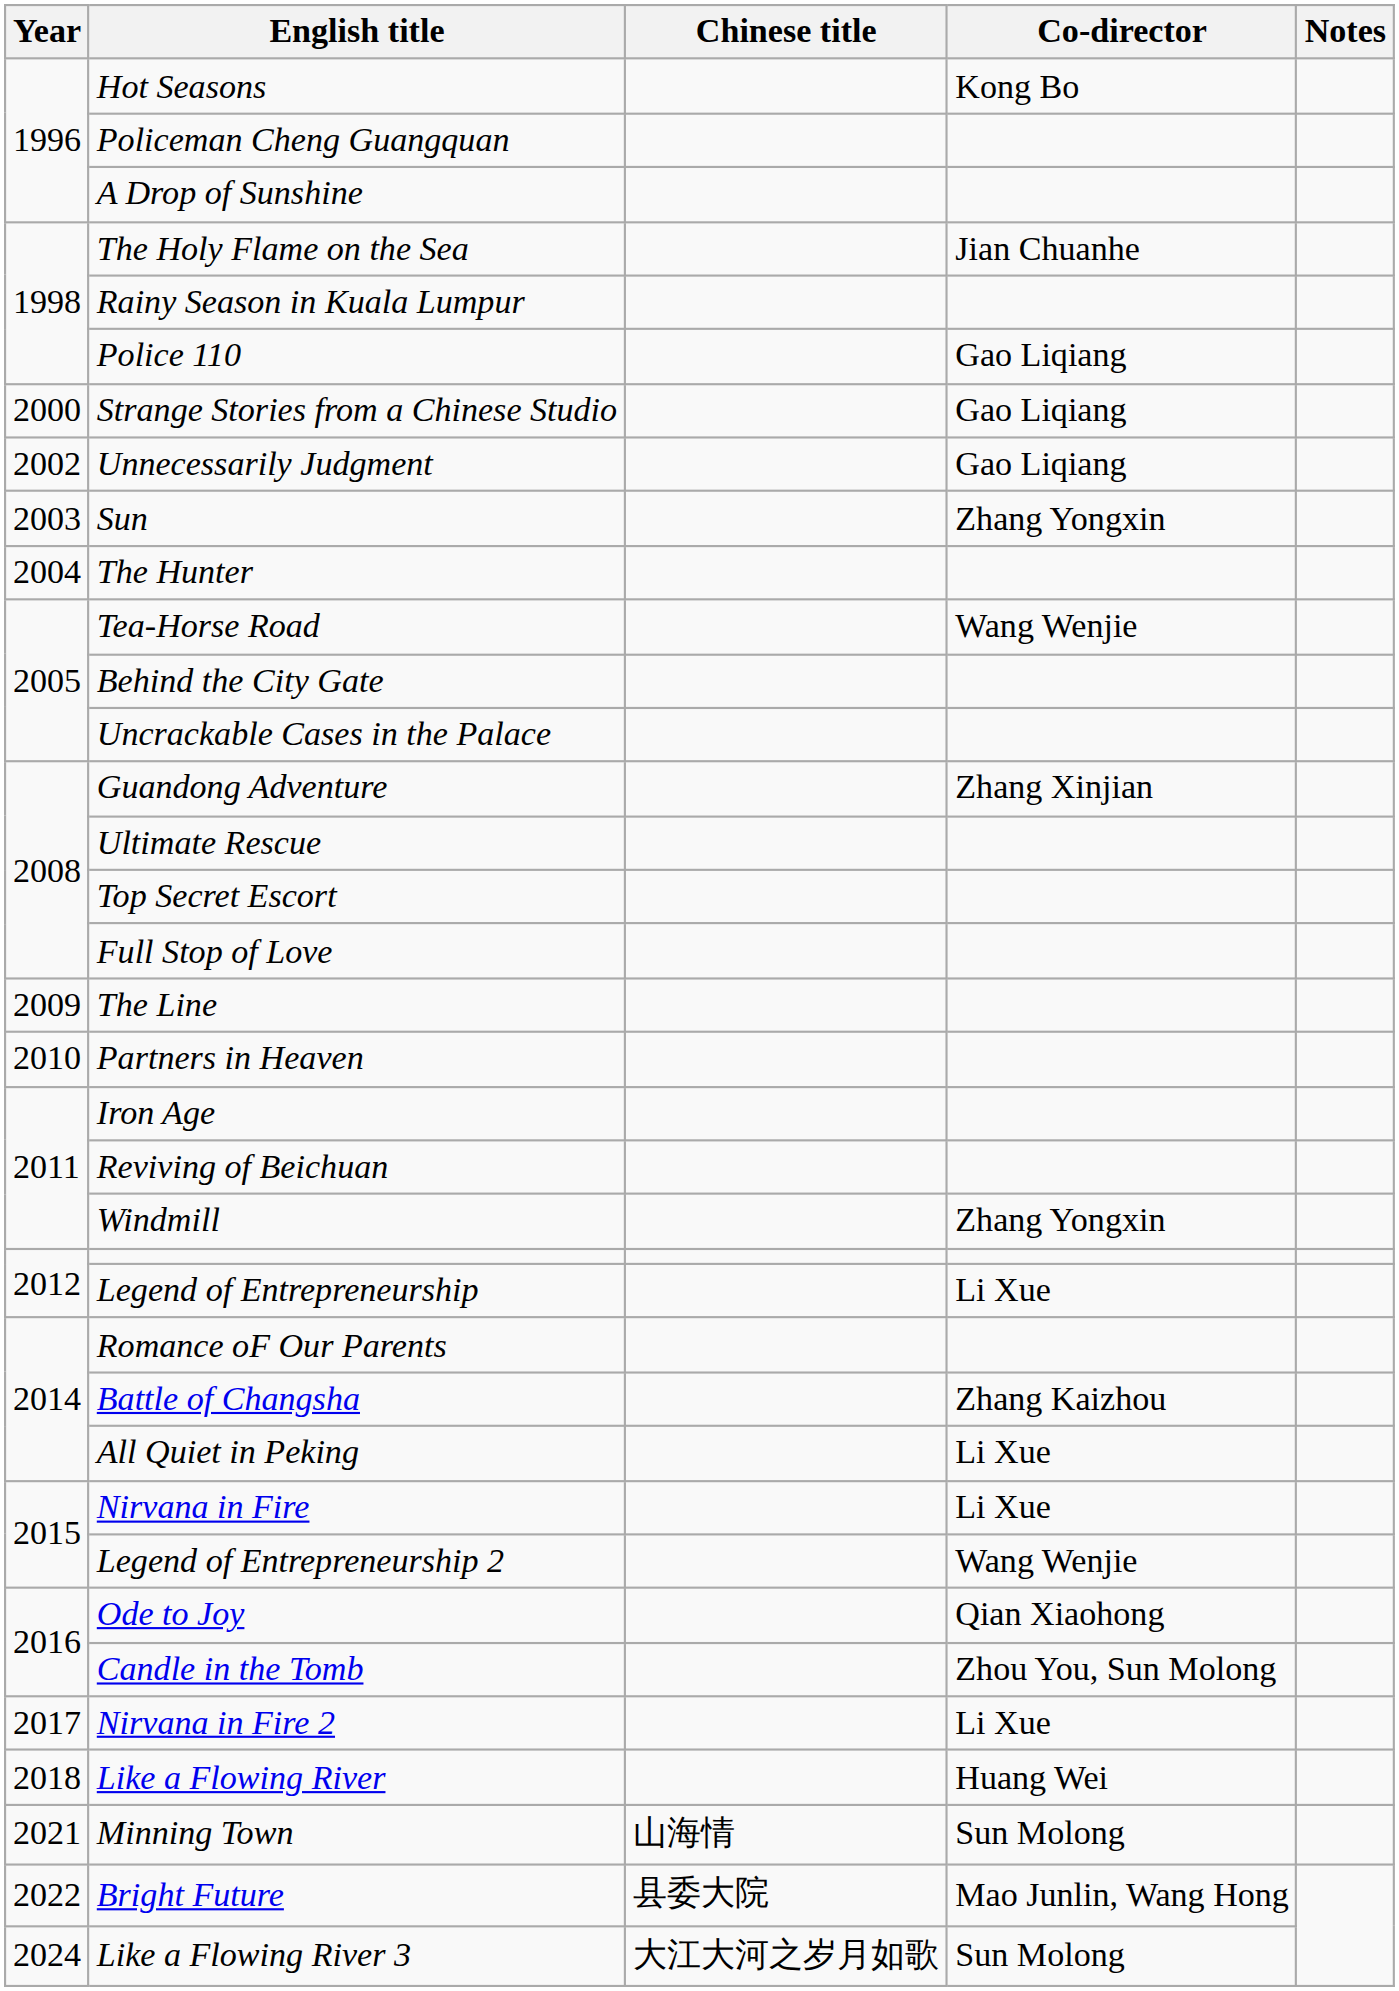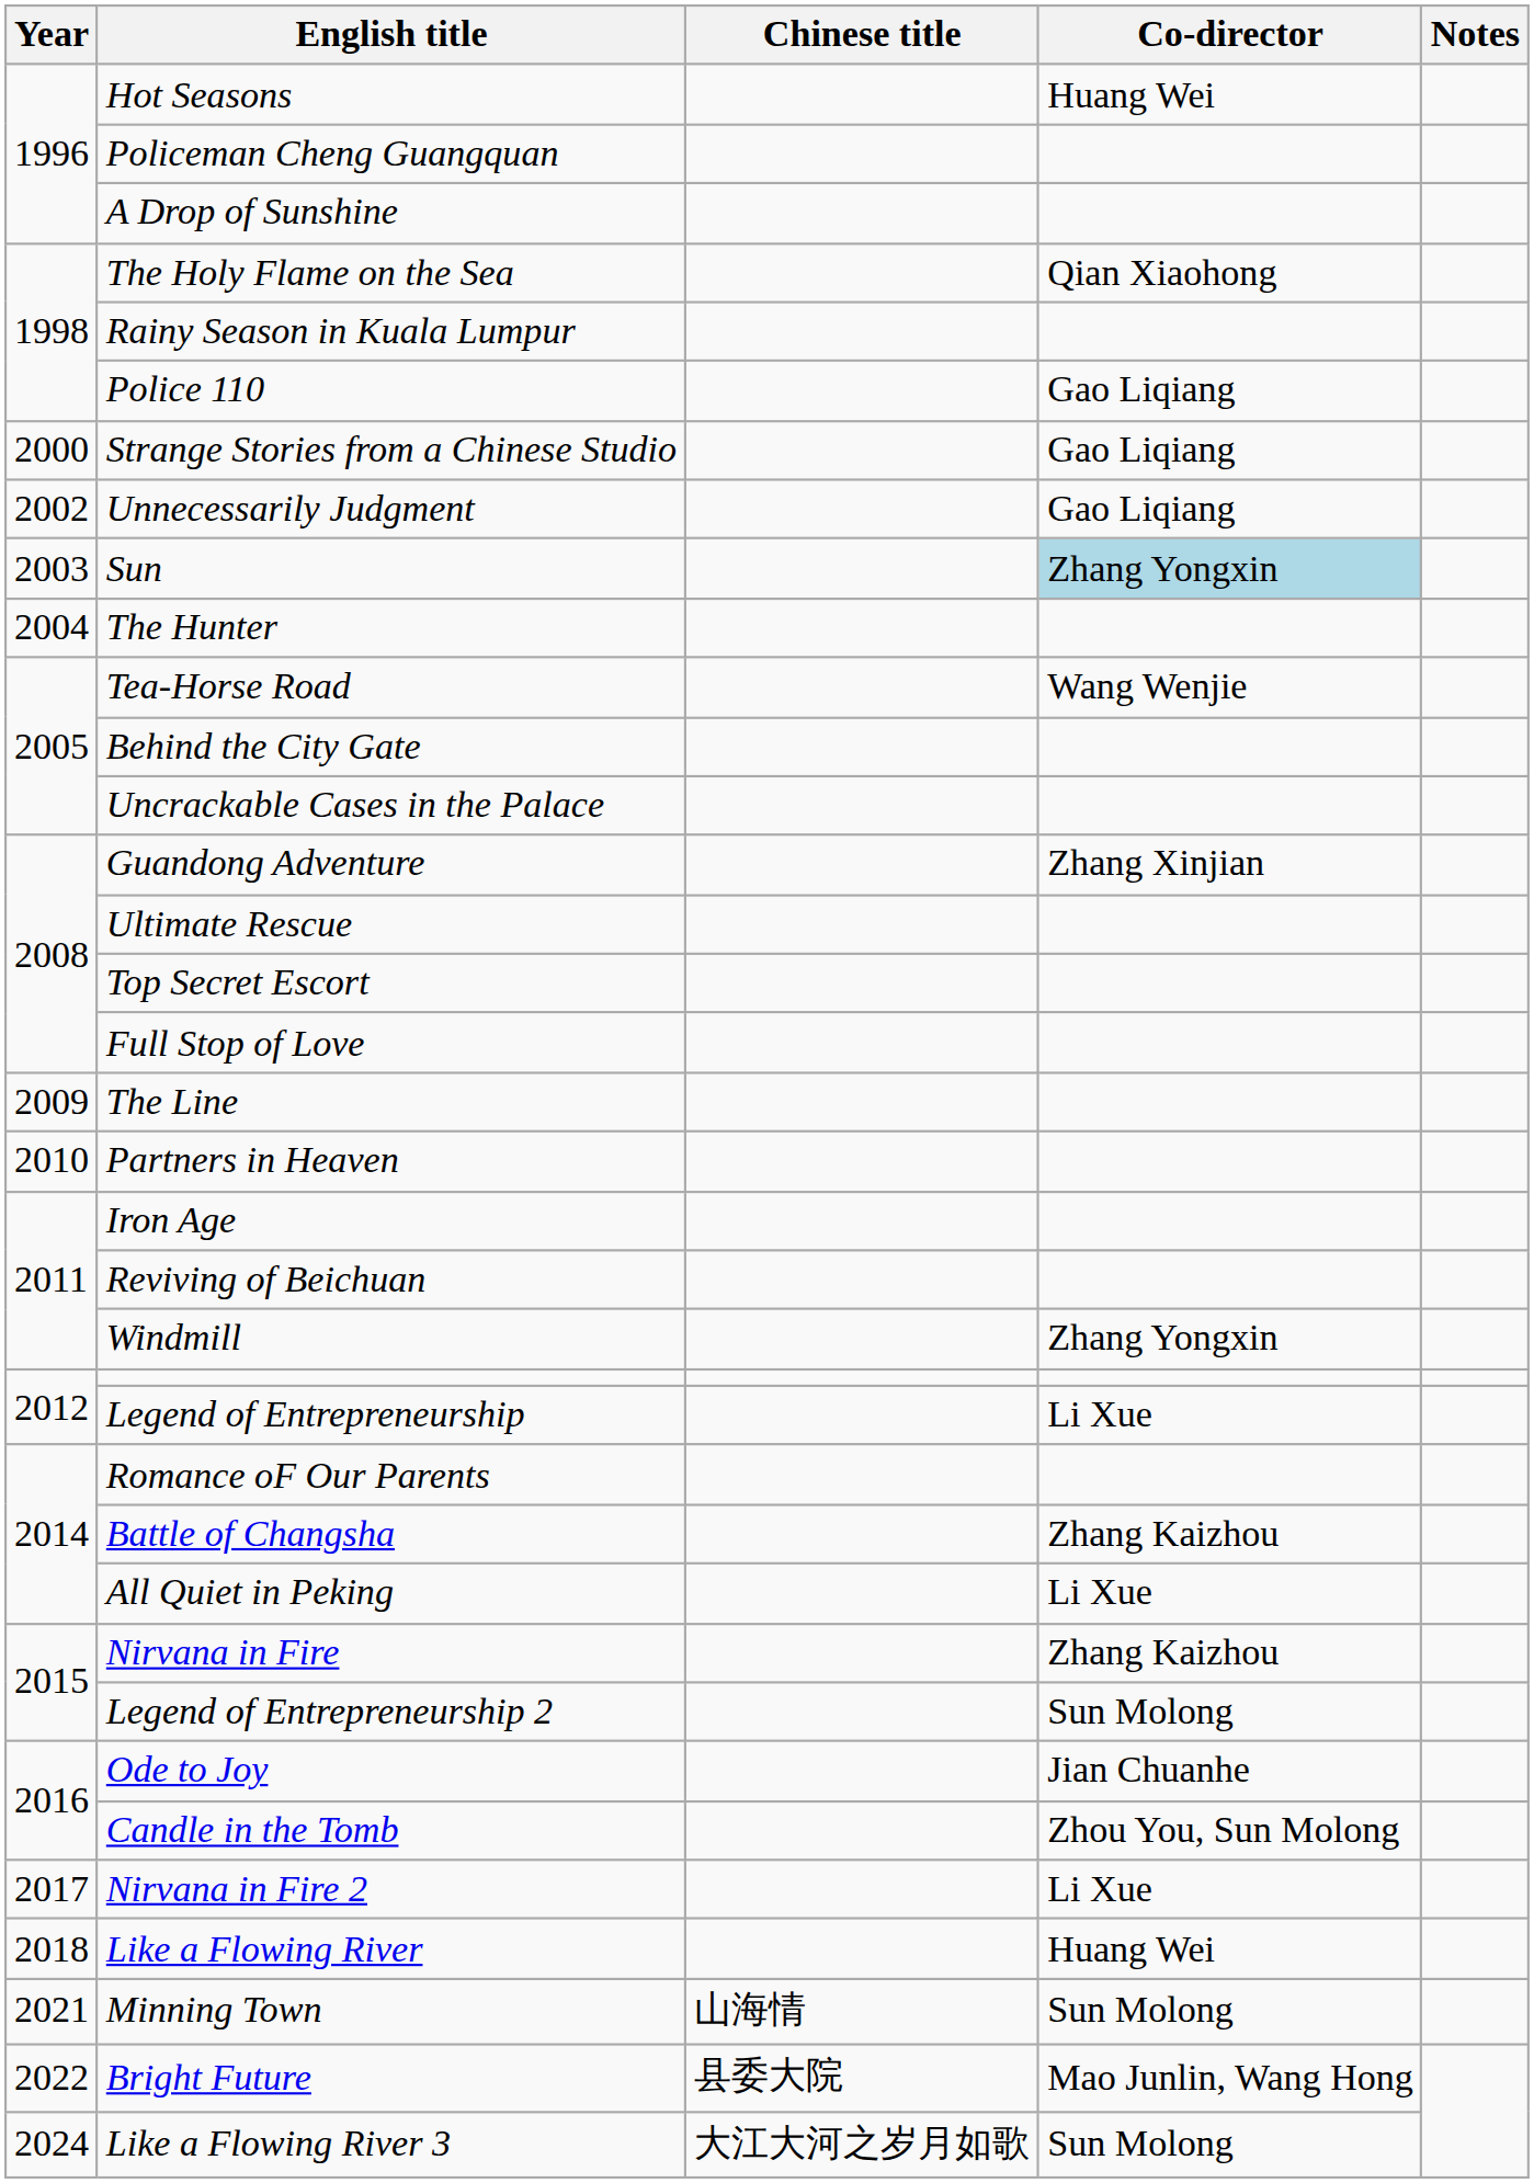Hot Seasons | Co-director: Kong Bo -> Huang Wei
The Holy Flame on the Sea | Co-director: Jian Chuanhe -> Qian Xiaohong
Sun | Co-director: no background -> lightblue background
Nirvana in Fire | Co-director: Li Xue -> Zhang Kaizhou
Legend of Entrepreneurship 2 | Co-director: Wang Wenjie -> Sun Molong
Ode to Joy | Co-director: Qian Xiaohong -> Jian Chuanhe
